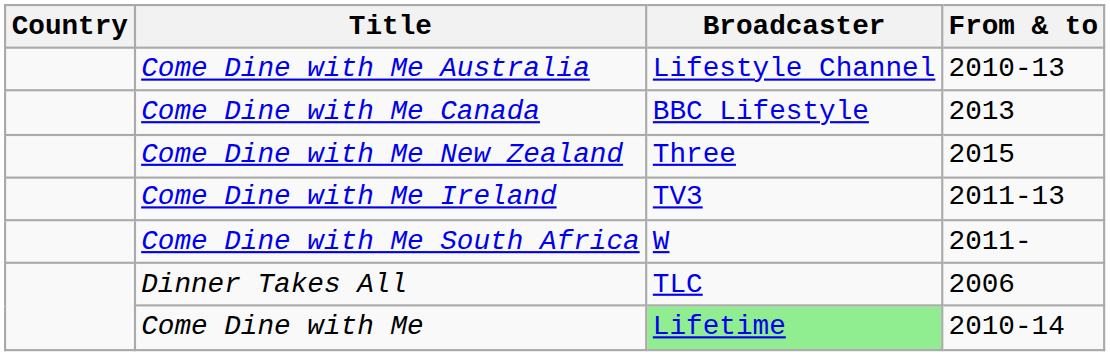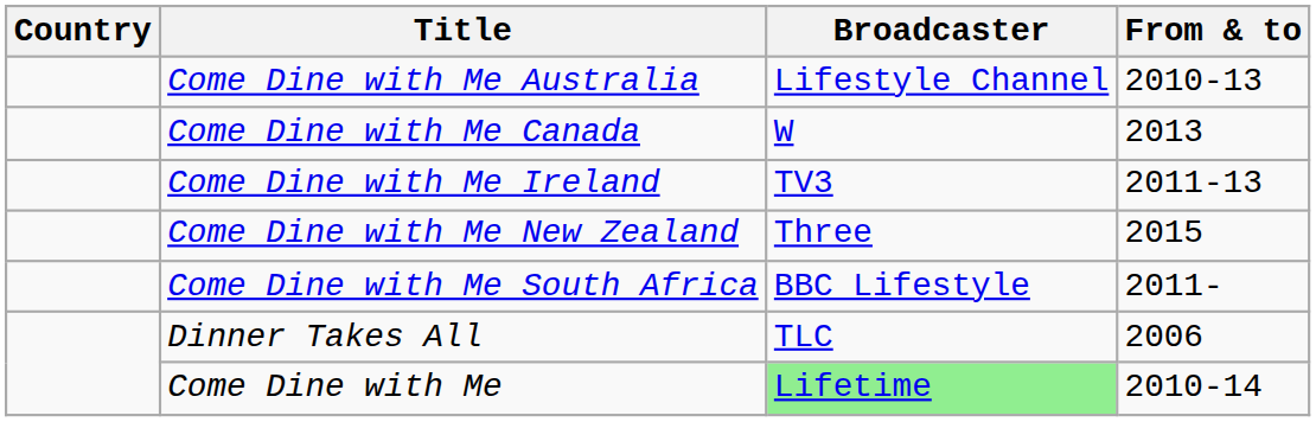Come Dine with Me Canada | Broadcaster: BBC Lifestyle -> W
rows swapped: Come Dine with Me Ireland <-> Come Dine with Me New Zealand
Come Dine with Me South Africa | Broadcaster: W -> BBC Lifestyle
